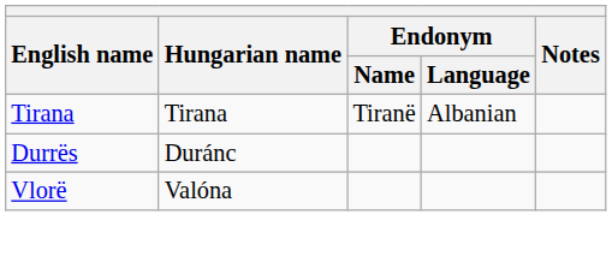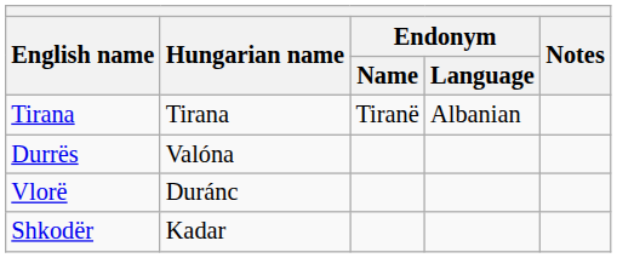Durrës | Hungarian name: Duránc -> Valóna
Vlorë | Hungarian name: Valóna -> Duránc
+ row: Shkodër | Kadar
